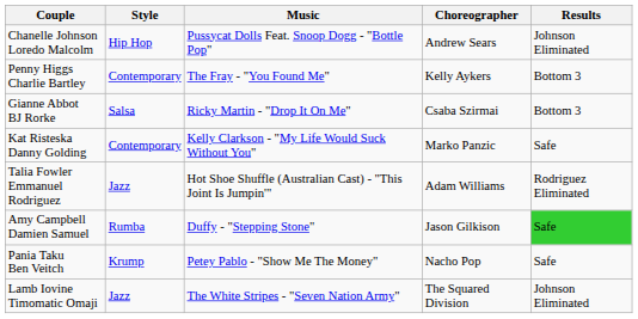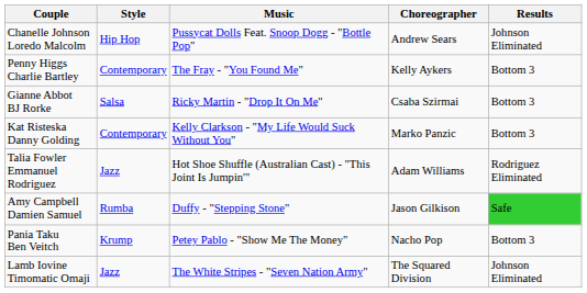Kat Risteska Danny Golding | Results: Safe -> Bottom 3
Pania Taku Ben Veitch | Results: Safe -> Bottom 3
